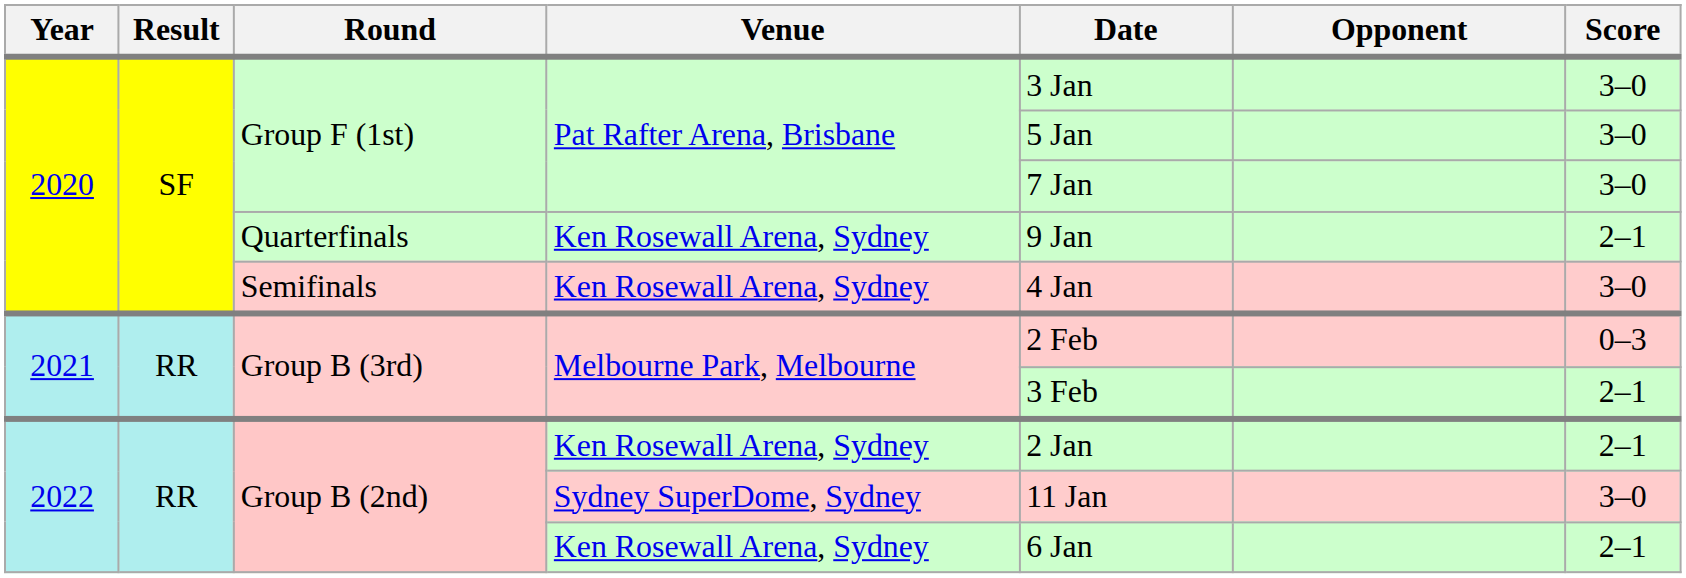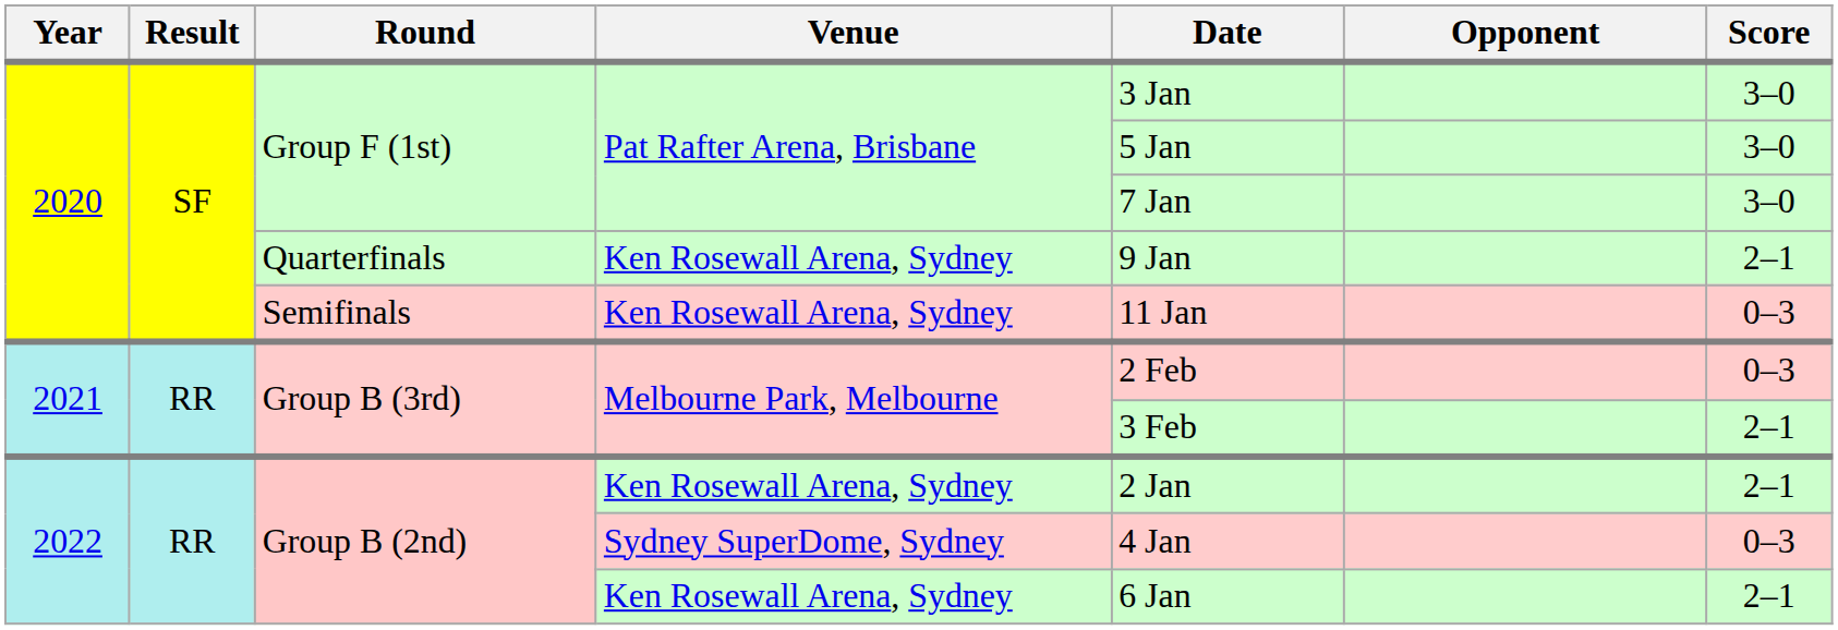Semifinals | Date: 4 Jan -> 11 Jan
Semifinals | Score: 3–0 -> 0–3
Group B (2nd) / Sydney SuperDome, Sydney | Date: 11 Jan -> 4 Jan
Group B (2nd) / Sydney SuperDome, Sydney | Score: 3–0 -> 0–3
